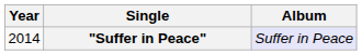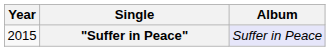"Suffer in Peace" | Year: 2014 -> 2015
